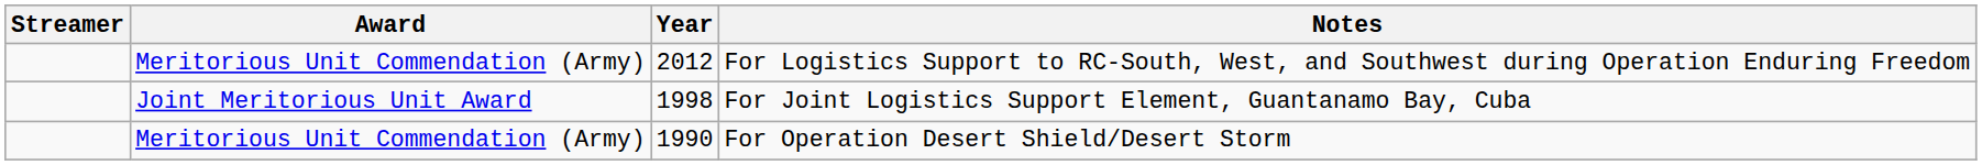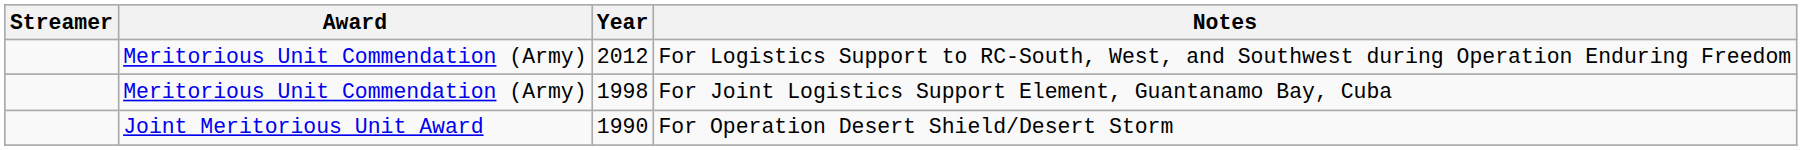For Joint Logistics Support Element, Guantanamo Bay, Cuba | Award: Joint Meritorious Unit Award -> Meritorious Unit Commendation (Army)
For Operation Desert Shield/Desert Storm | Award: Meritorious Unit Commendation (Army) -> Joint Meritorious Unit Award
